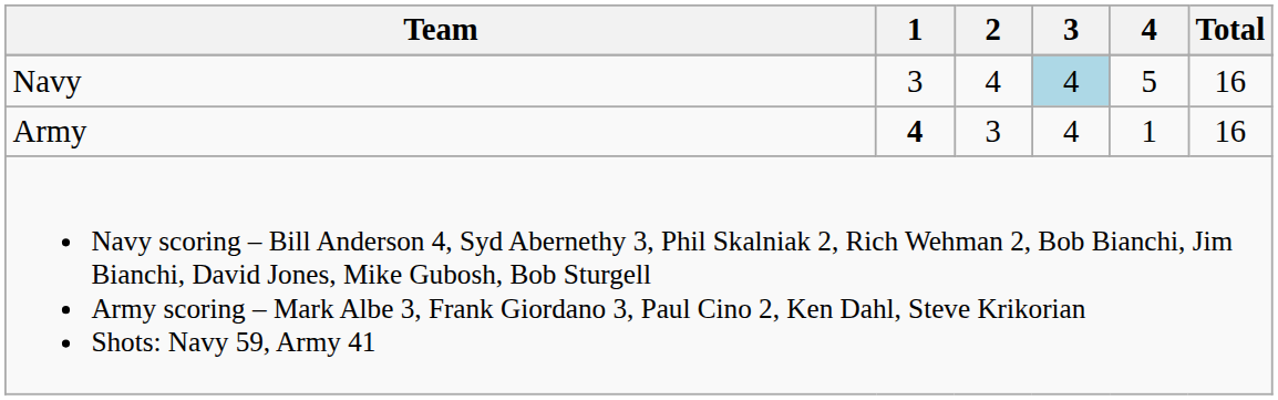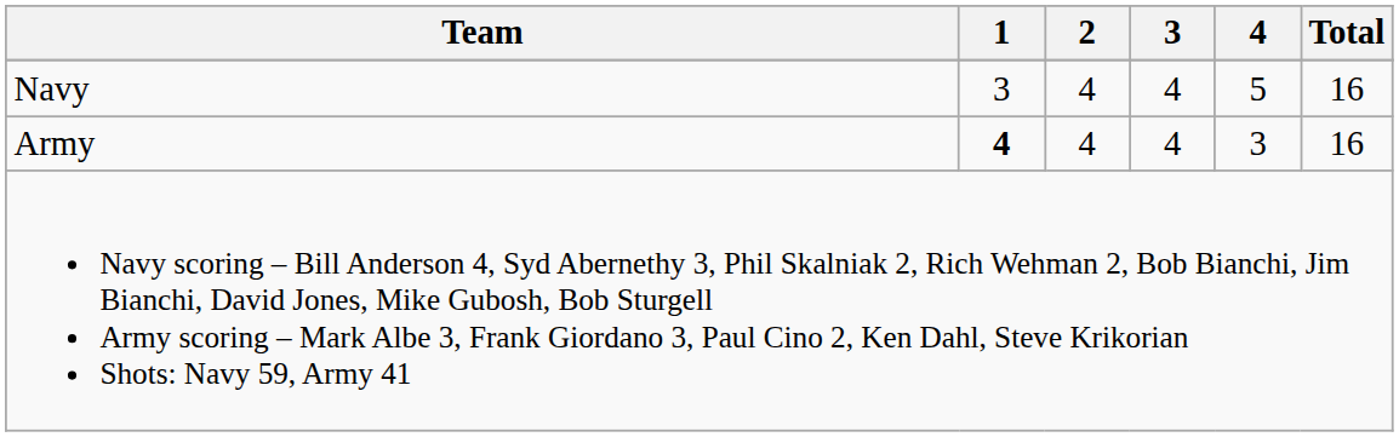Navy | 3: lightblue background -> no background
Army | 2: 3 -> 4
Army | 4: 1 -> 3
